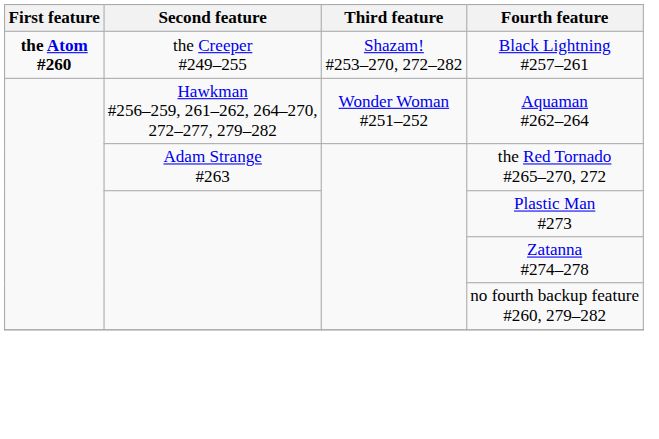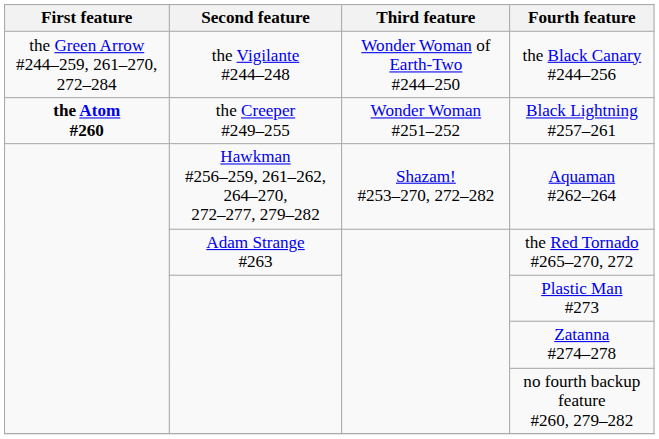+ row: the Green Arrow #244–259, 261–270, 272–284 | the Vigilante #244–248 | Wonder Woman of Earth-Two #244–250 | the Black Canary #244–256
Black Lightning #257–261 | Third feature: Shazam! #253–270, 272–282 -> Wonder Woman #251–252
Aquaman #262–264 | Third feature: Wonder Woman #251–252 -> Shazam! #253–270, 272–282
